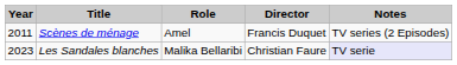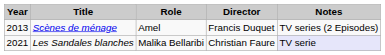Scènes de ménage | Year: 2011 -> 2013
Les Sandales blanches | Year: 2023 -> 2021
